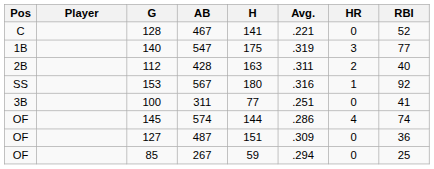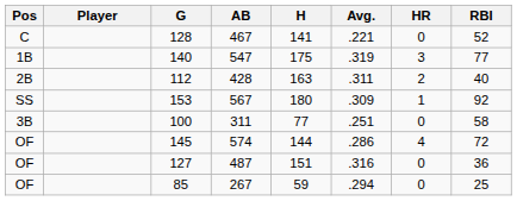153 | Avg.: .316 -> .309
100 | RBI: 41 -> 58
145 | RBI: 74 -> 72
127 | Avg.: .309 -> .316
